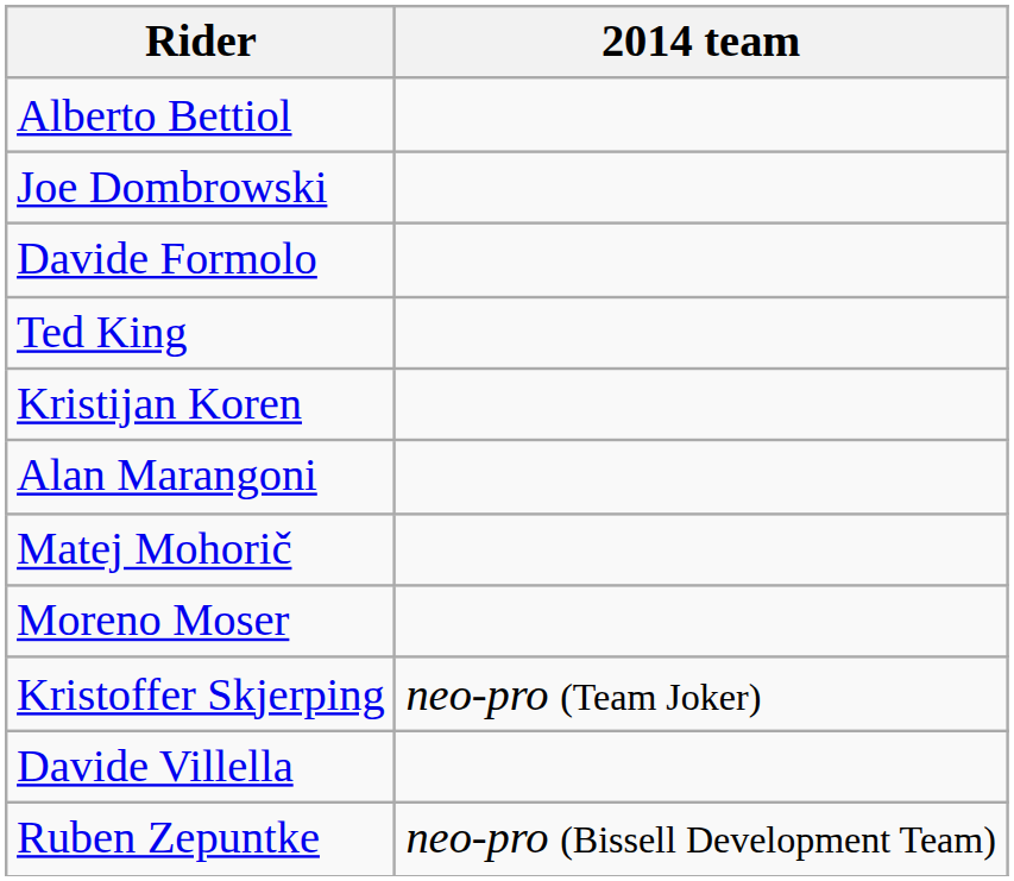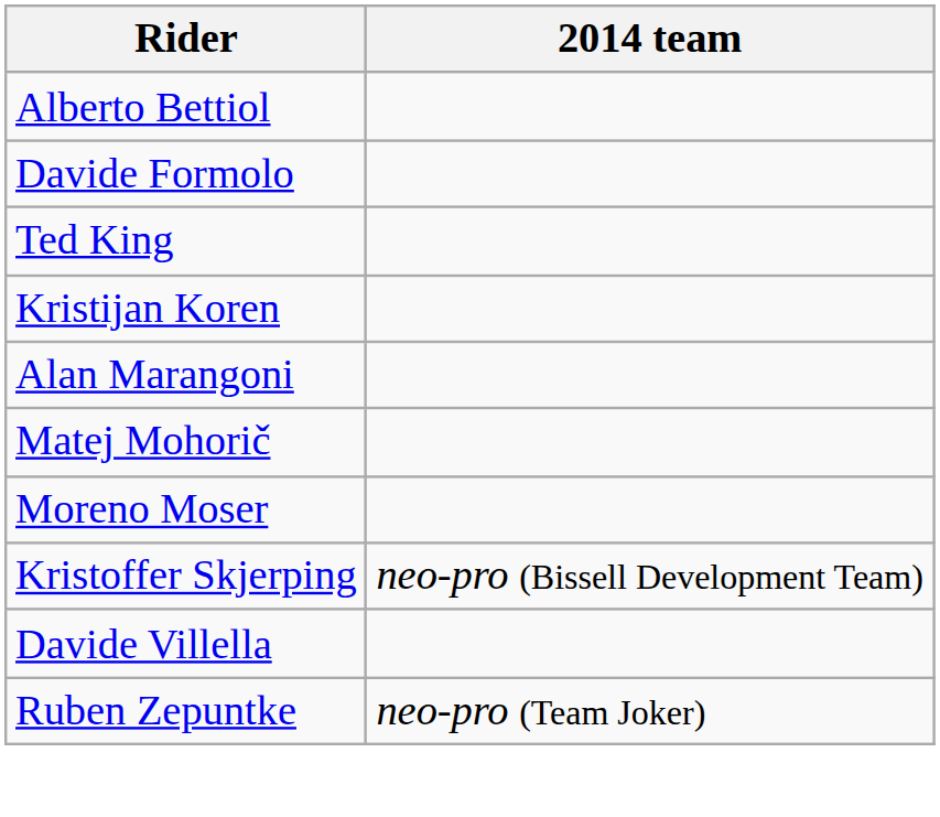- row: Joe Dombrowski
Kristoffer Skjerping | 2014 team: neo-pro (Team Joker) -> neo-pro (Bissell Development Team)
Ruben Zepuntke | 2014 team: neo-pro (Bissell Development Team) -> neo-pro (Team Joker)
